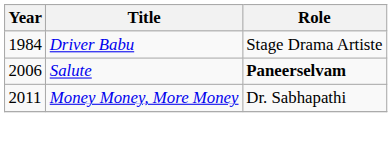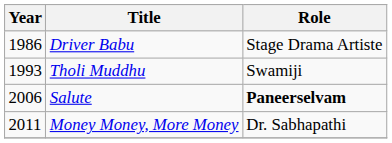Driver Babu | Year: 1984 -> 1986
+ row: 1993 | Tholi Muddhu | Swamiji
